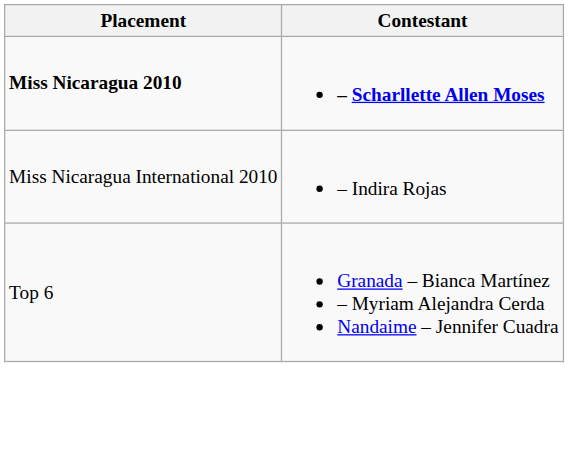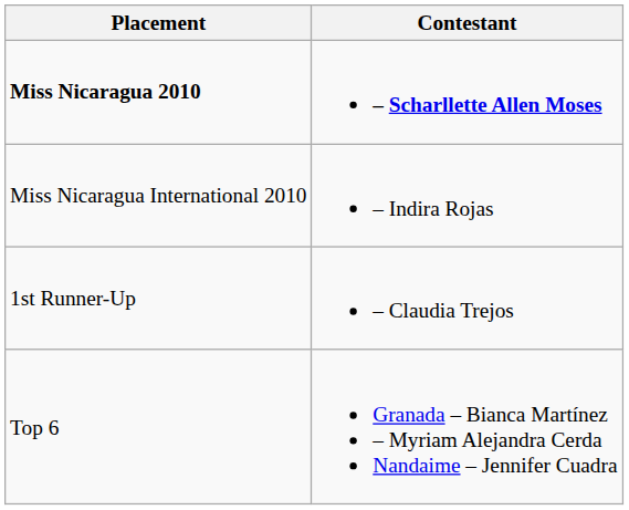+ row: 1st Runner-Up | – Claudia Trejos
